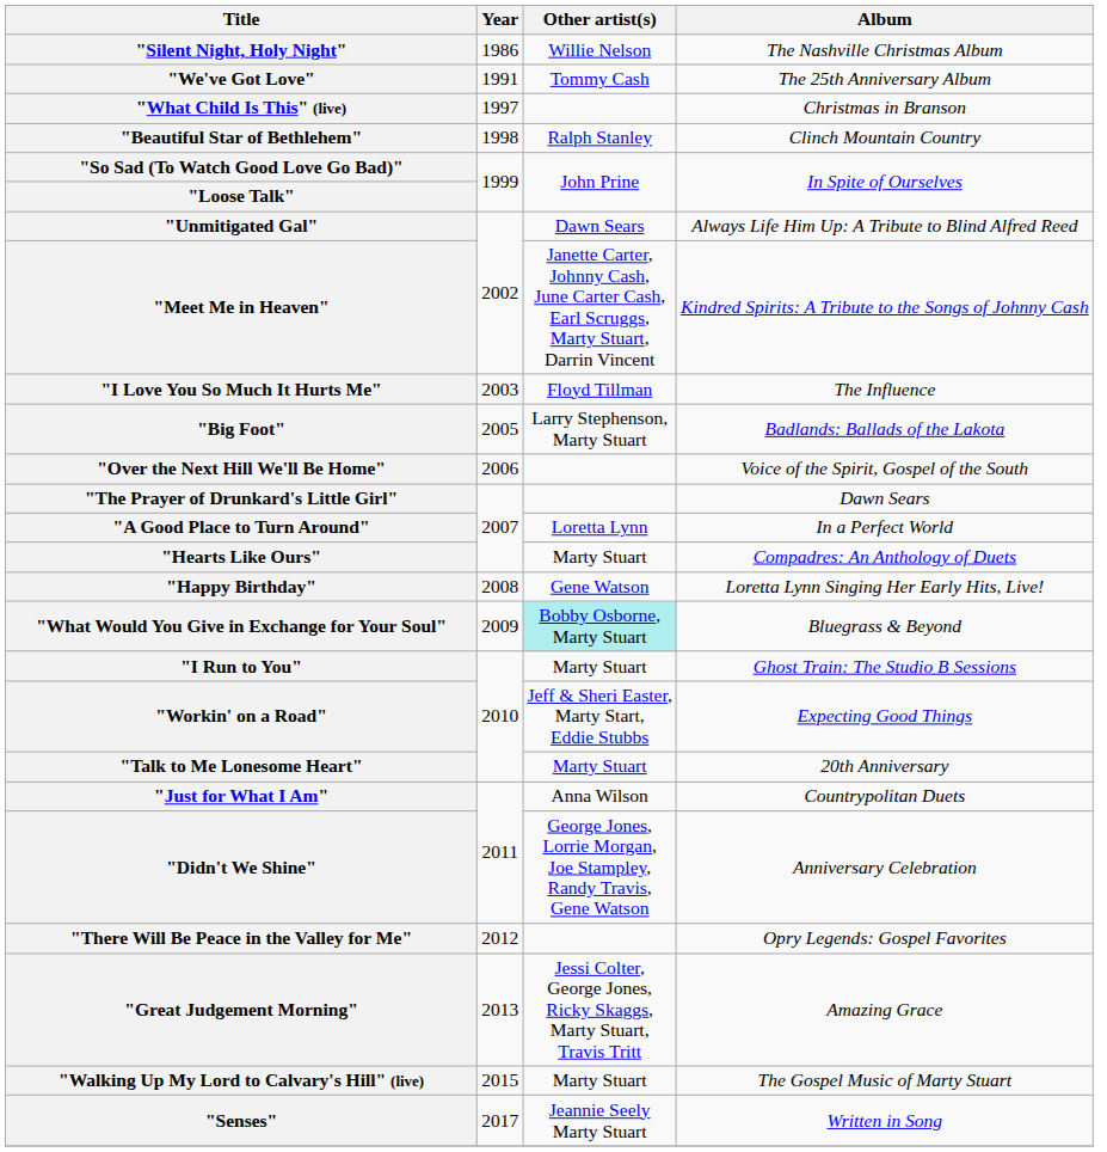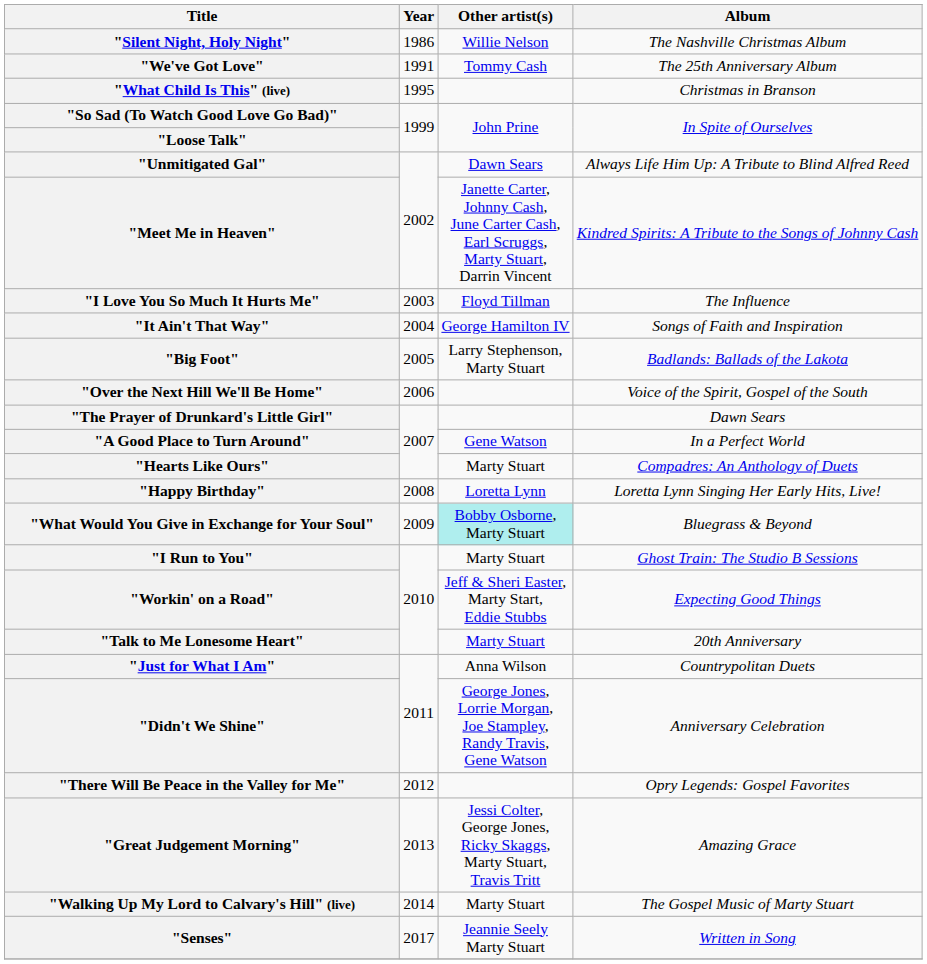"What Child Is This" (live) | Year: 1997 -> 1995
- row: "Beautiful Star of Bethlehem" | 1998 | Ralph Stanley | Clinch Mountain Country
+ row: "It Ain't That Way" | 2004 | George Hamilton IV | Songs of Faith and Inspiration
"A Good Place to Turn Around" | Other artist(s): Loretta Lynn -> Gene Watson
"Happy Birthday" | Other artist(s): Gene Watson -> Loretta Lynn
"Walking Up My Lord to Calvary's Hill" (live) | Year: 2015 -> 2014
